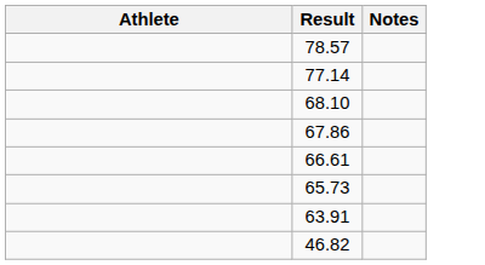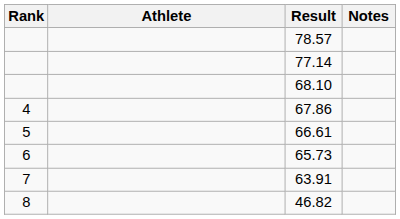+ column: Rank | 4 | 5 | 6 | 7 | 8
